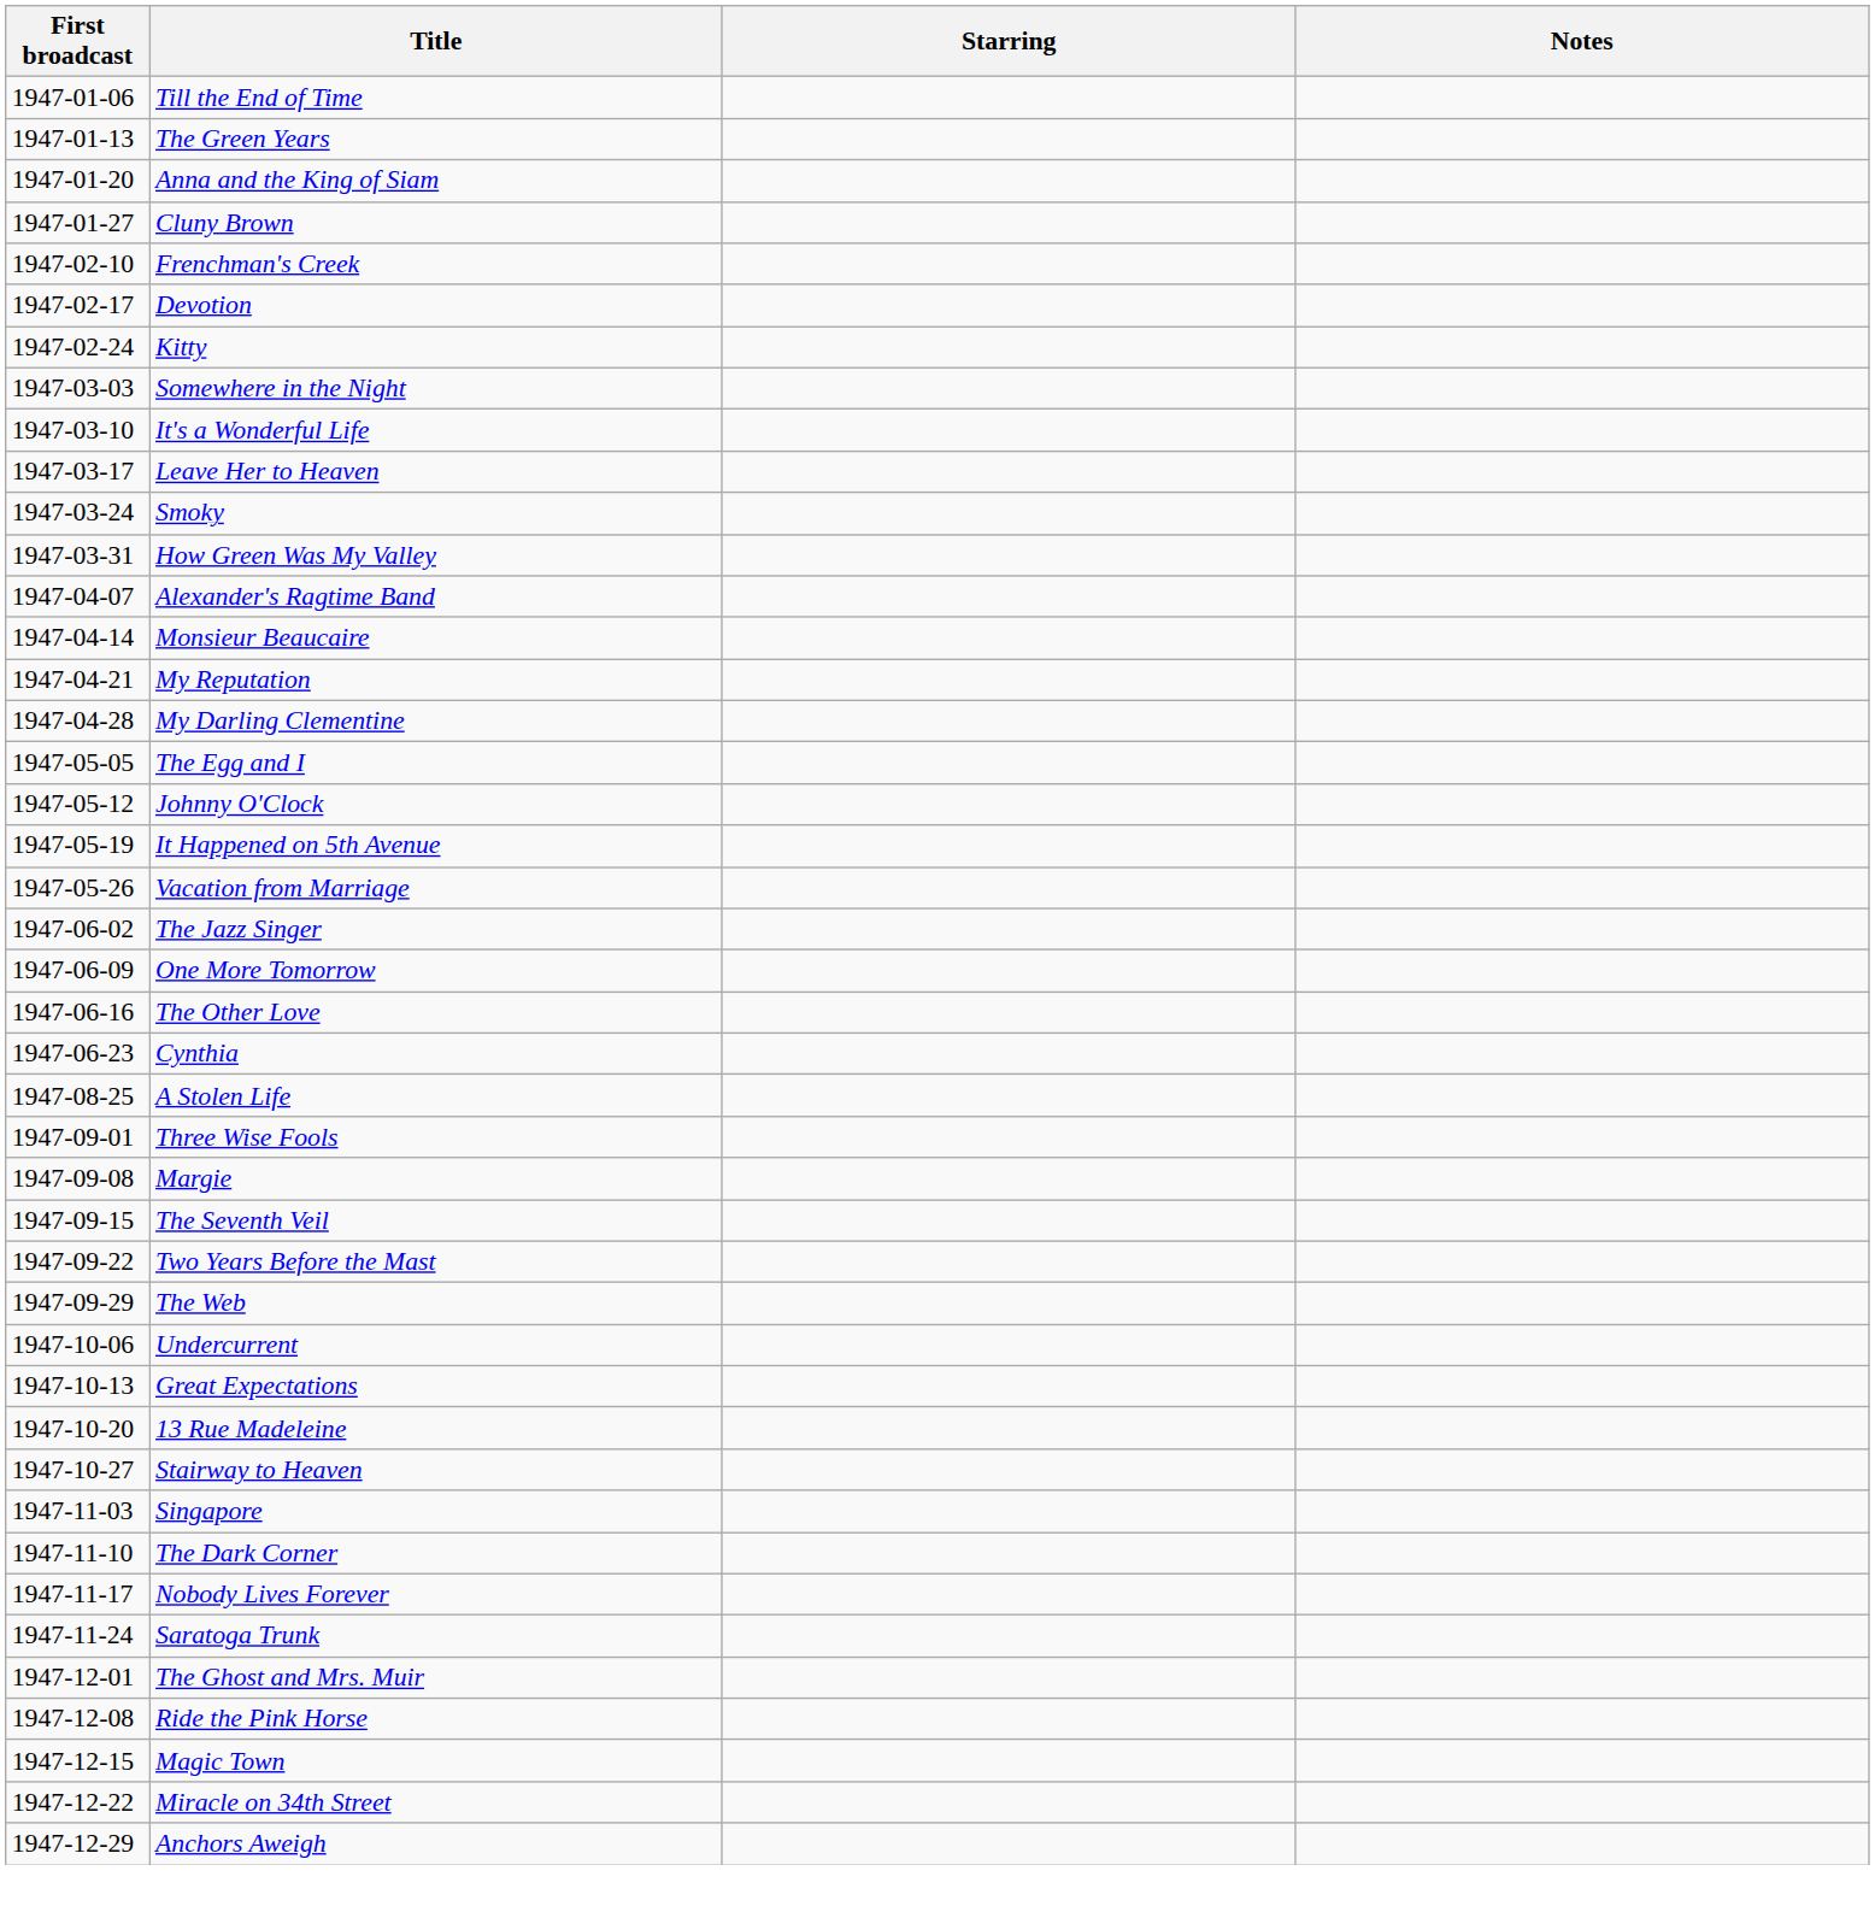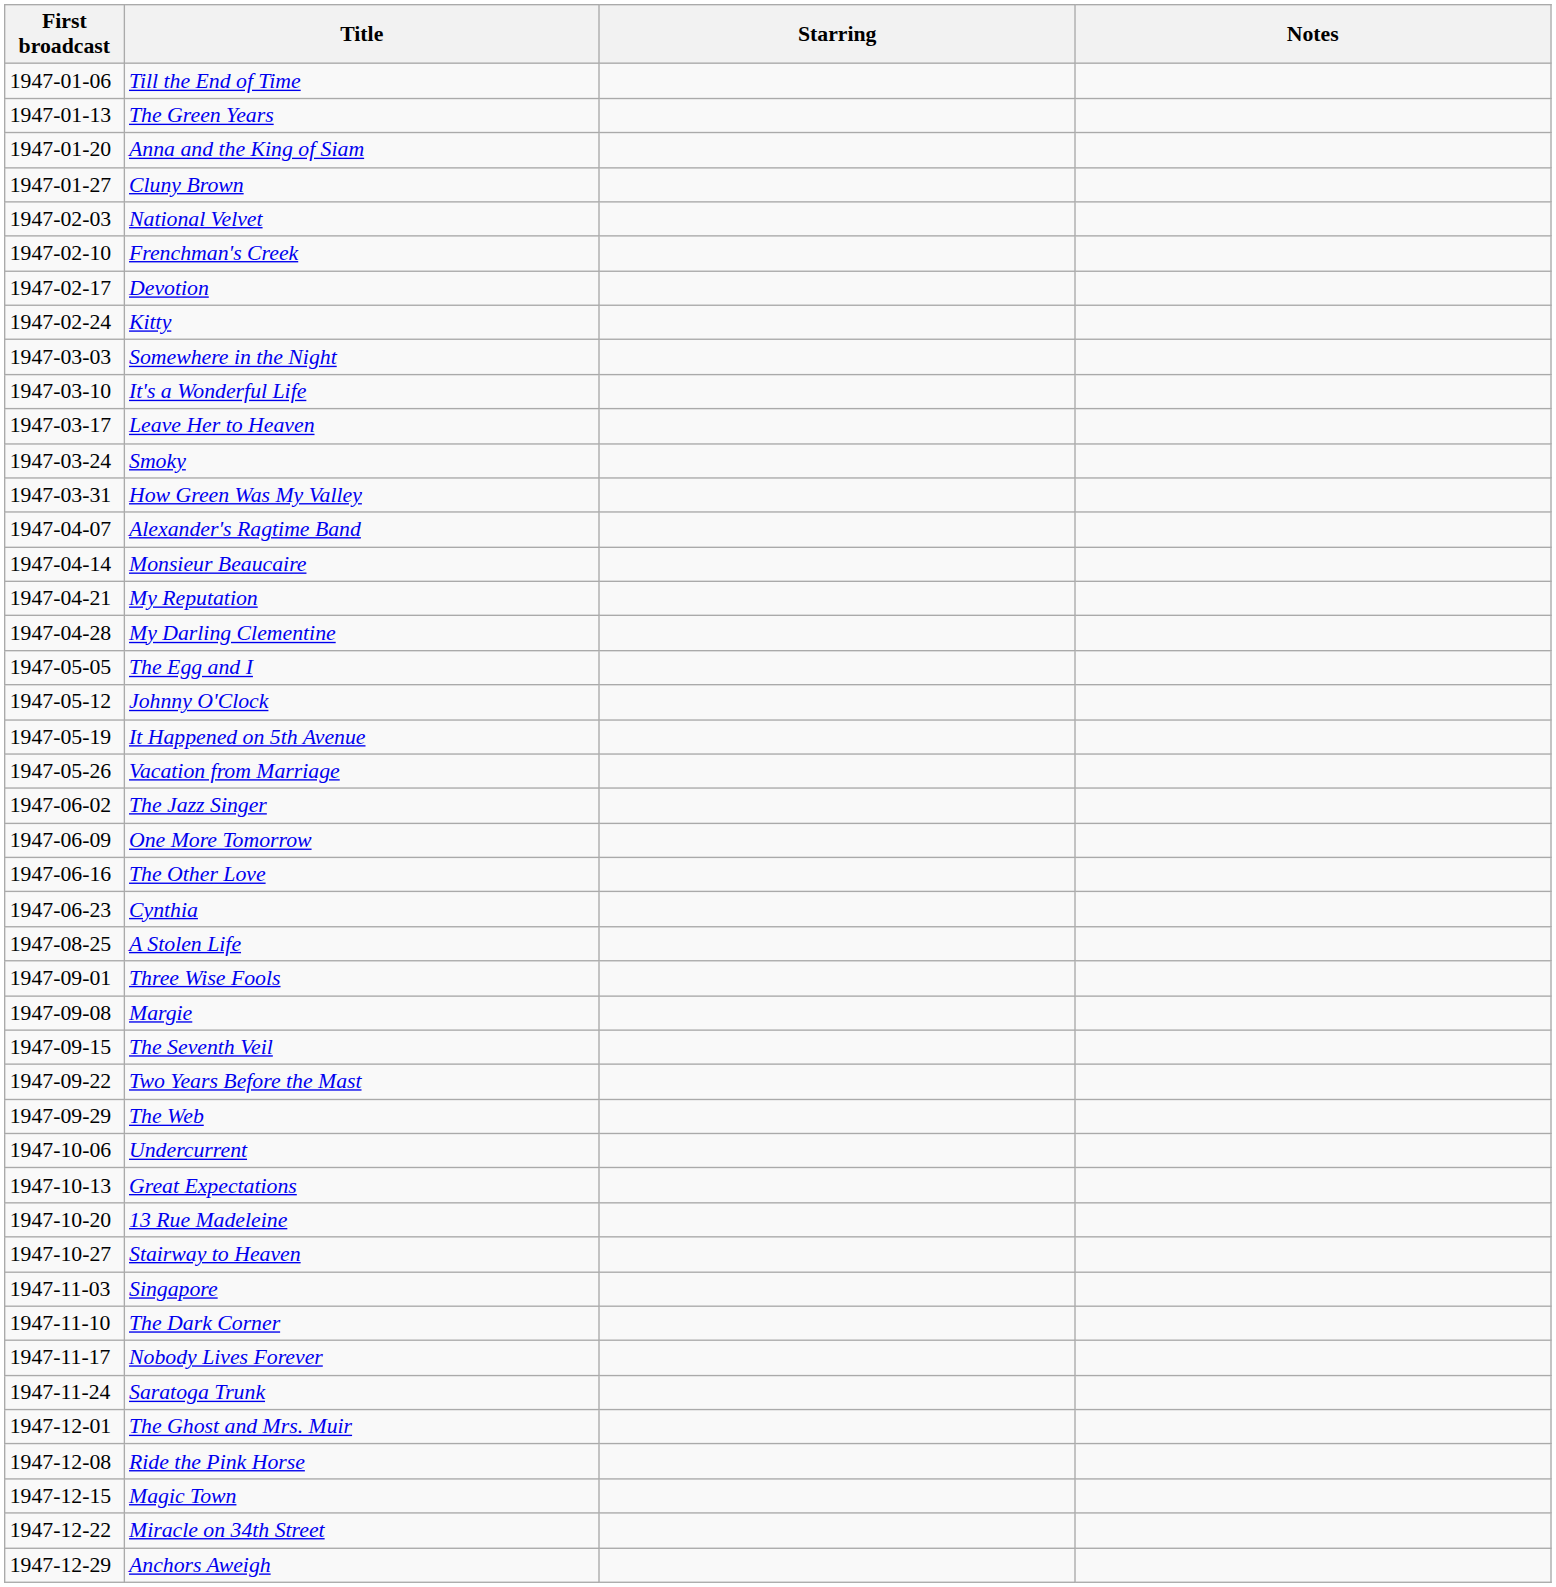+ row: 1947-02-03 | National Velvet
